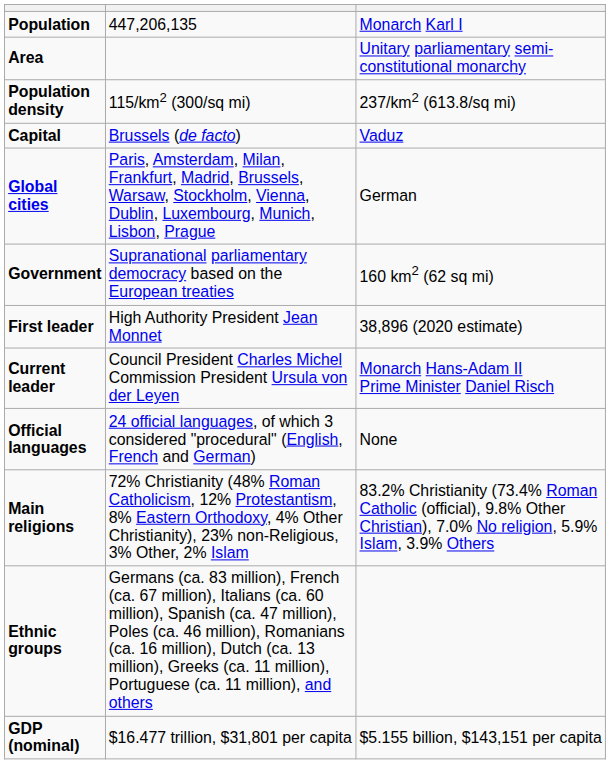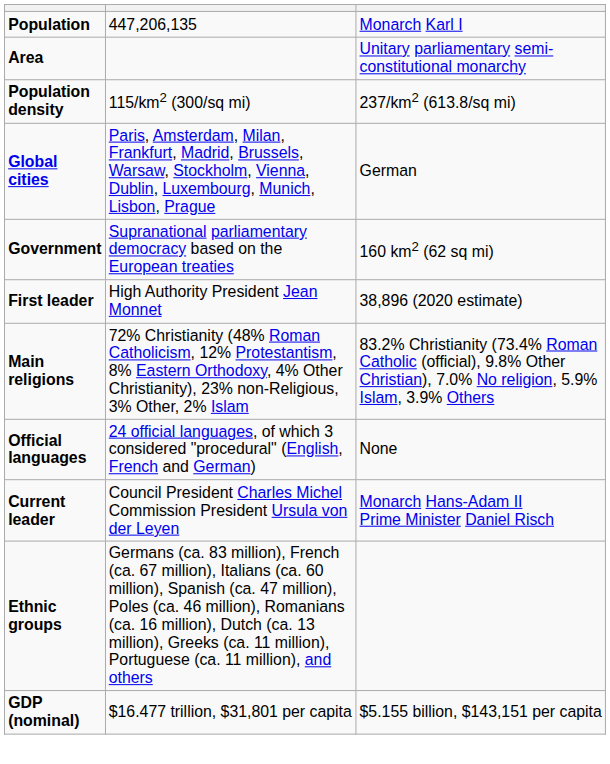- row: Capital | Brussels (de facto) | Vaduz
rows swapped: Current leader <-> Main religions
